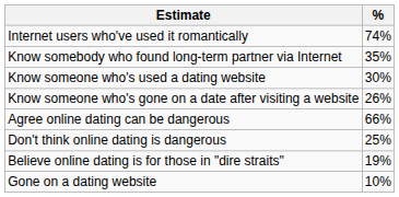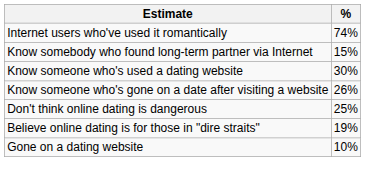Know somebody who found long-term partner via Internet | %: 35% -> 15%
- row: Agree online dating can be dangerous | 66%
